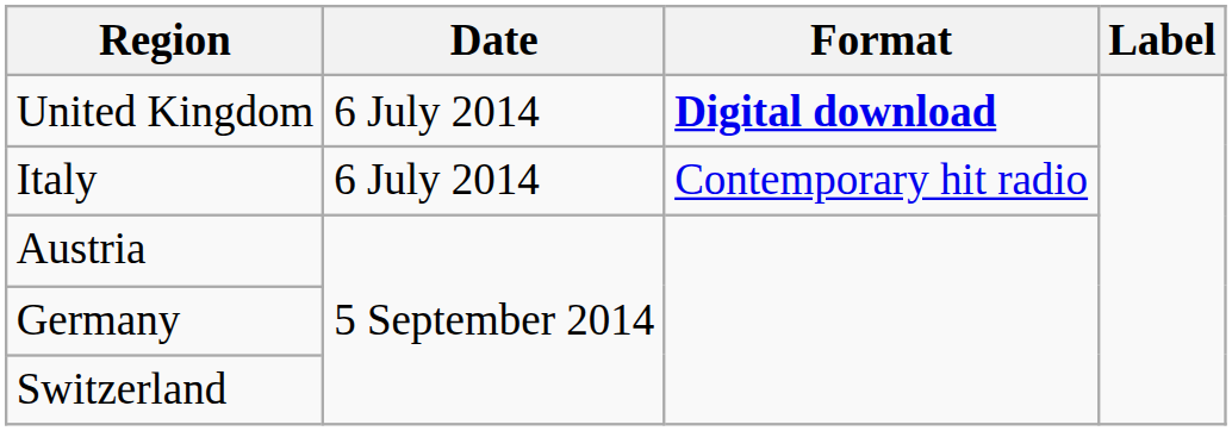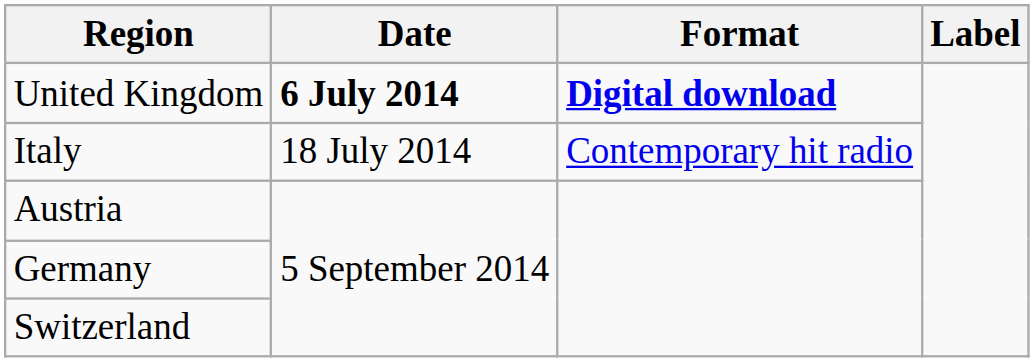United Kingdom | Date: normal -> bold
Italy | Date: 6 July 2014 -> 18 July 2014
